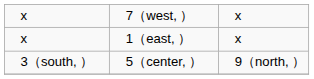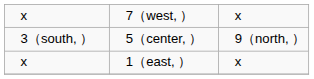rows swapped: 3（south, ） <-> x / 1（east, ）
